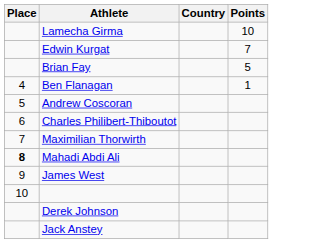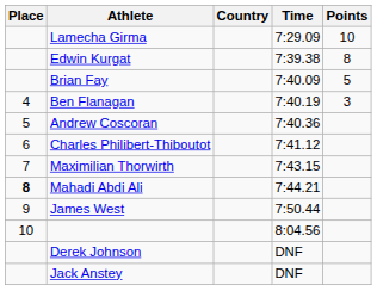+ column: Time | 7:29.09 | 7:39.38 | 7:40.09 | 7:40.19 | 7:40.36 | 7:41.12 | 7:43.15 | 7:44.21 | 7:50.44 | 8:04.56 | DNF | DNF
Edwin Kurgat | Points: 7 -> 8
Ben Flanagan | Points: 1 -> 3
